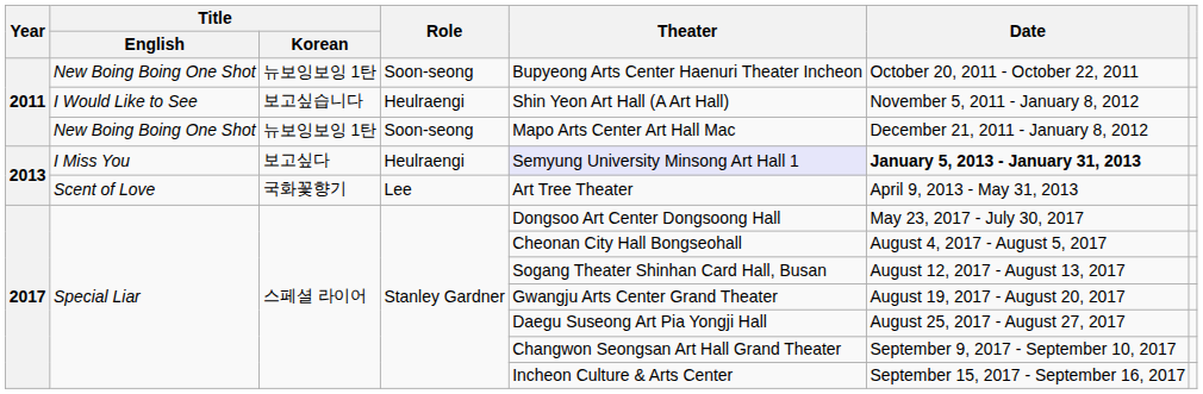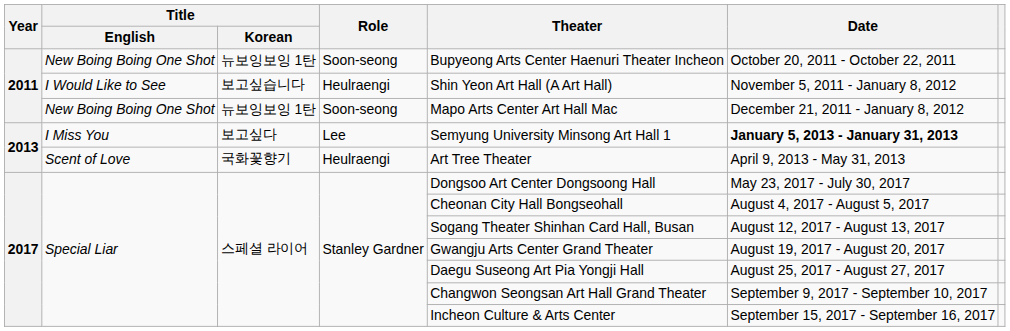I Miss You | Role: Heulraengi -> Lee
I Miss You | Theater: lavender background -> no background
Scent of Love | Role: Lee -> Heulraengi
